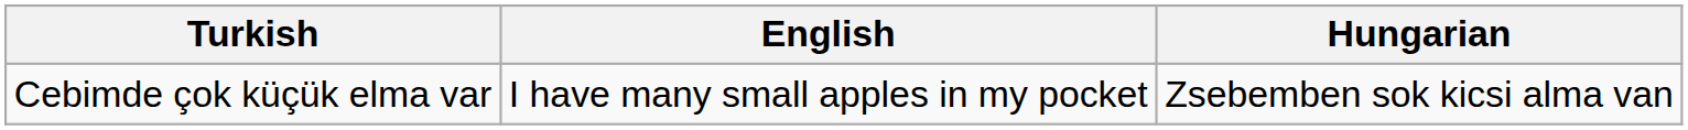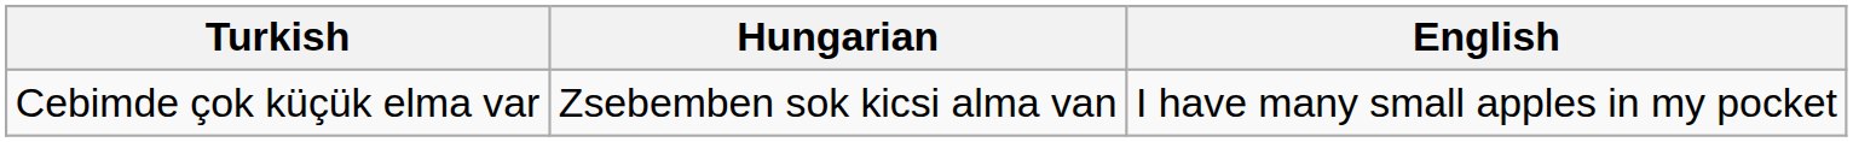columns swapped: Hungarian <-> English
